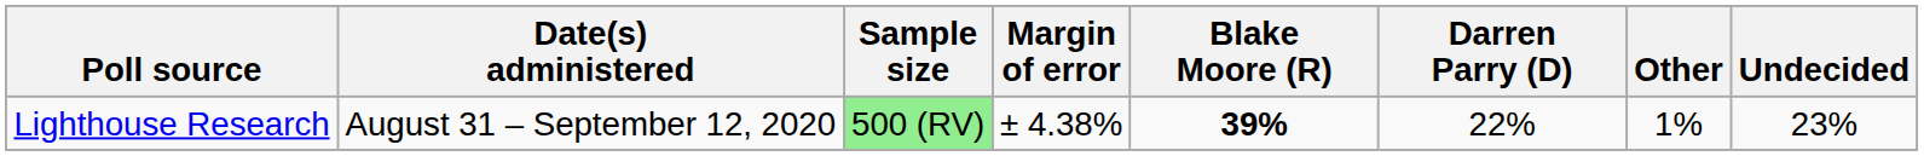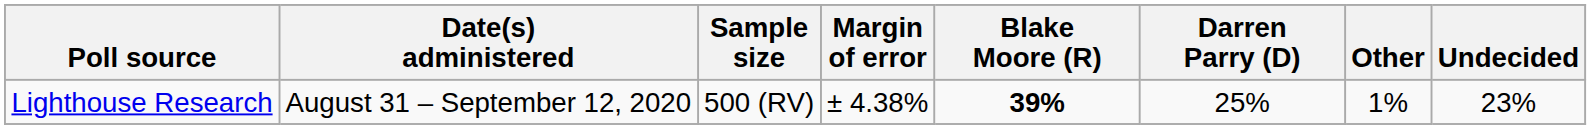Lighthouse Research | Sample size: lightgreen background -> no background
Lighthouse Research | Darren Parry (D): 22% -> 25%
